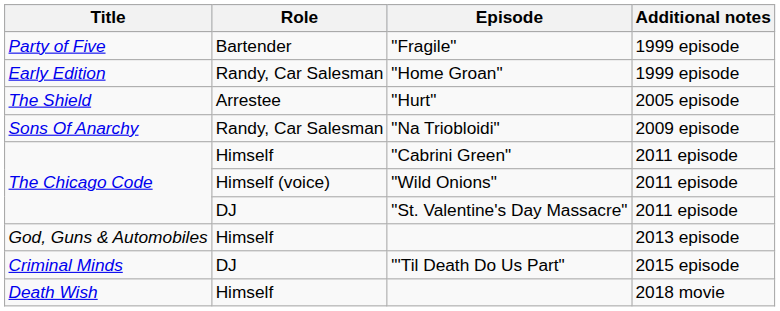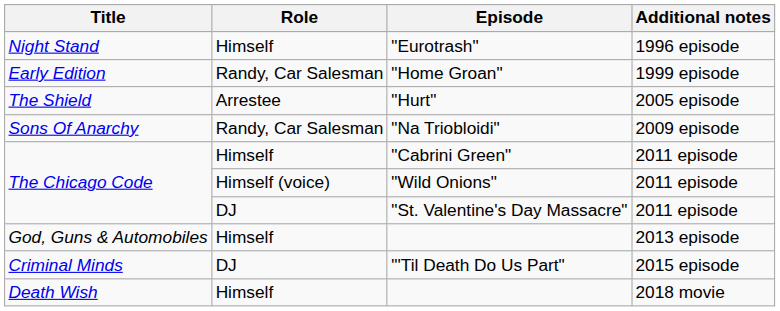+ row: Night Stand | Himself | "Eurotrash" | 1996 episode
- row: Party of Five | Bartender | "Fragile" | 1999 episode
